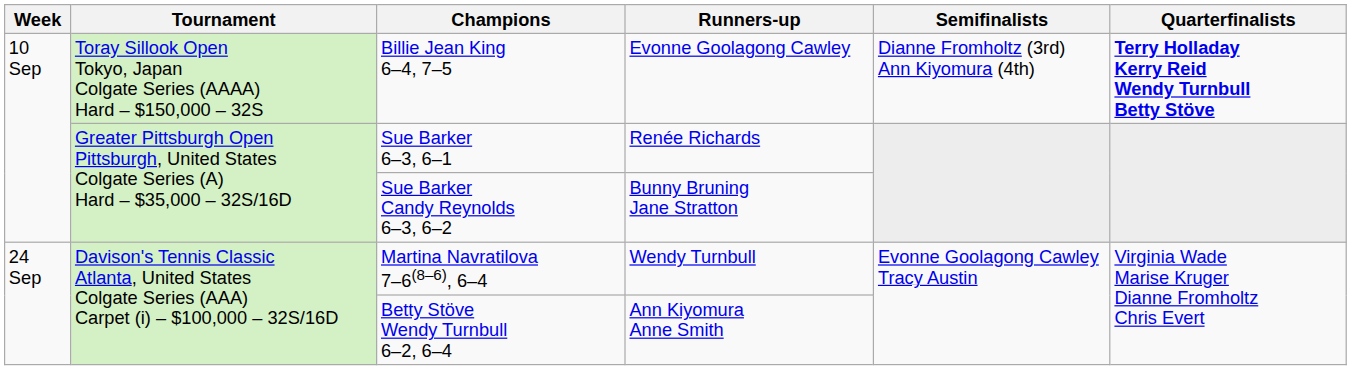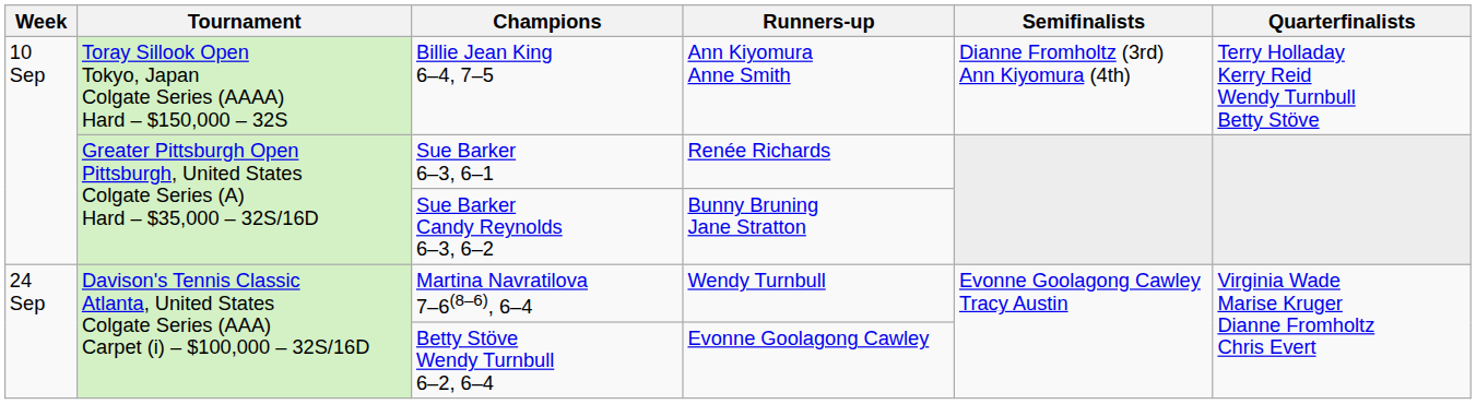Billie Jean King 6–4, 7–5 | Runners-up: Evonne Goolagong Cawley -> Ann Kiyomura Anne Smith
Billie Jean King 6–4, 7–5 | Quarterfinalists: bold -> normal
Betty Stöve Wendy Turnbull 6–2, 6–4 | Runners-up: Ann Kiyomura Anne Smith -> Evonne Goolagong Cawley
